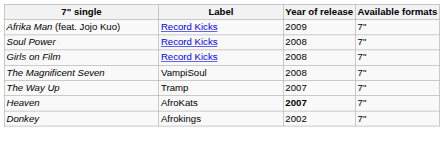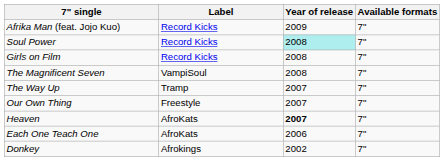Soul Power | Year of release: no background -> paleturquoise background
+ row: Our Own Thing | Freestyle | 2007 | 7"
+ row: Each One Teach One | AfroKats | 2006 | 7"
